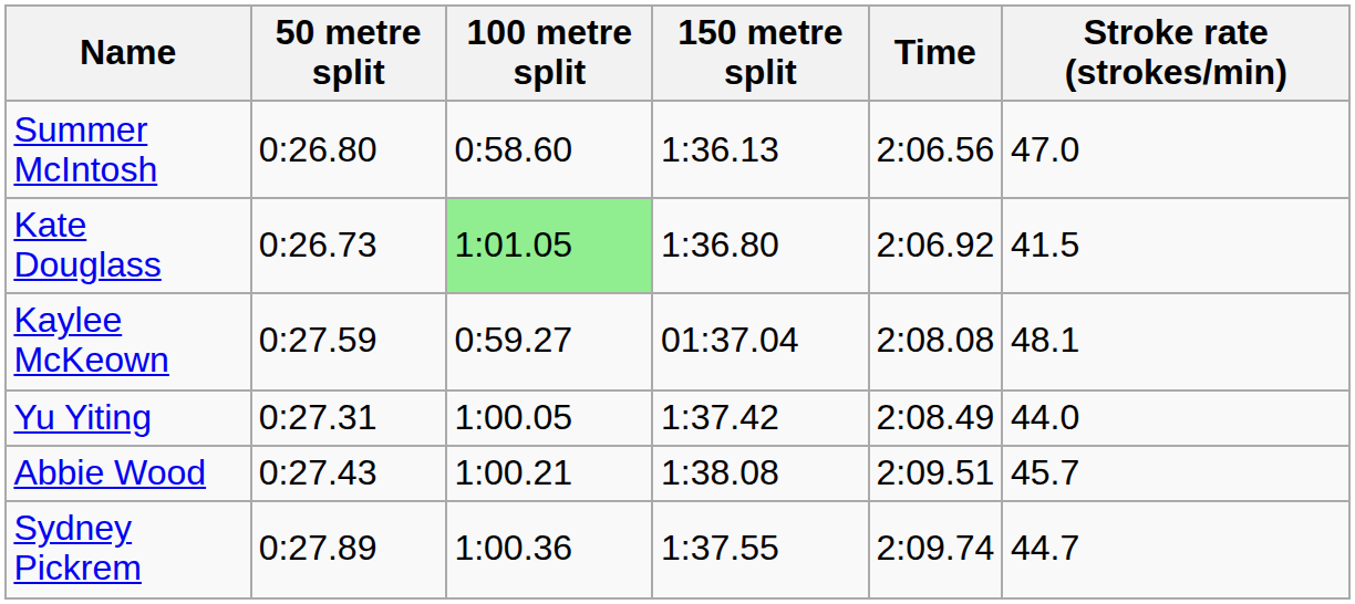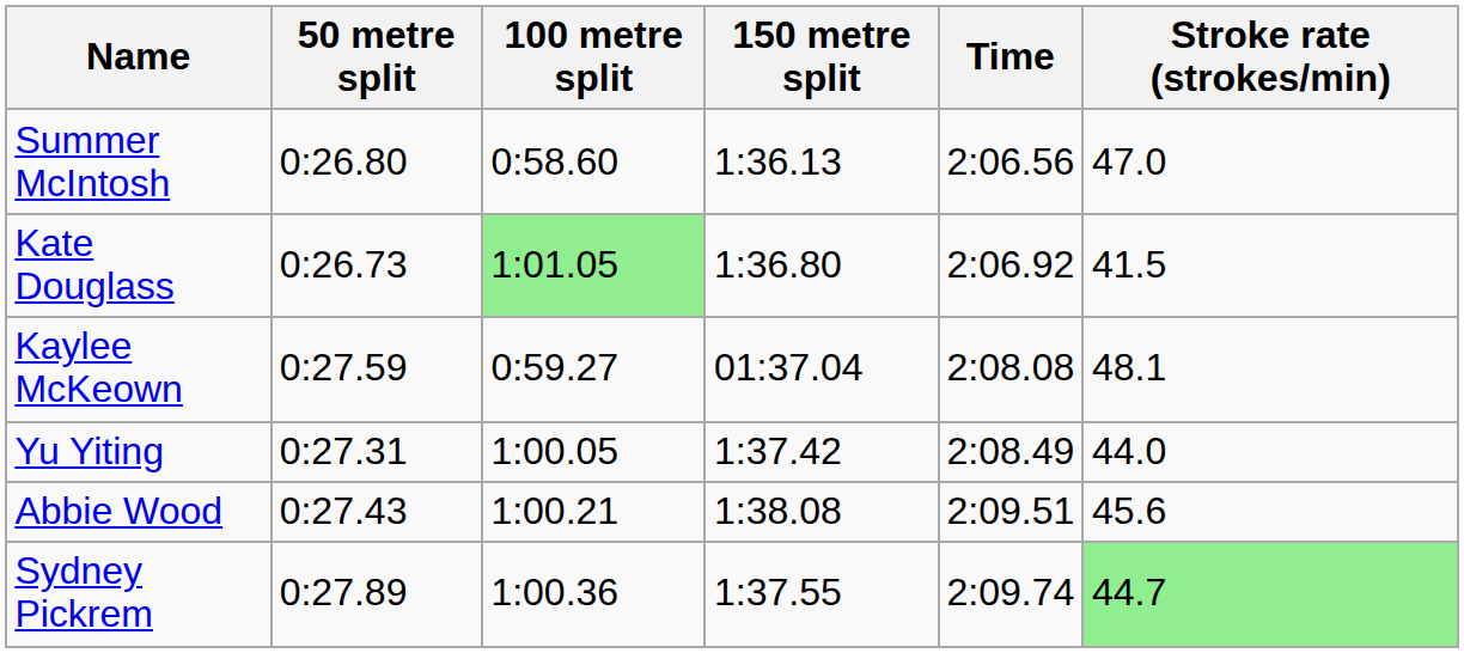Abbie Wood | Stroke rate (strokes/min): 45.7 -> 45.6
Sydney Pickrem | Stroke rate (strokes/min): no background -> lightgreen background
